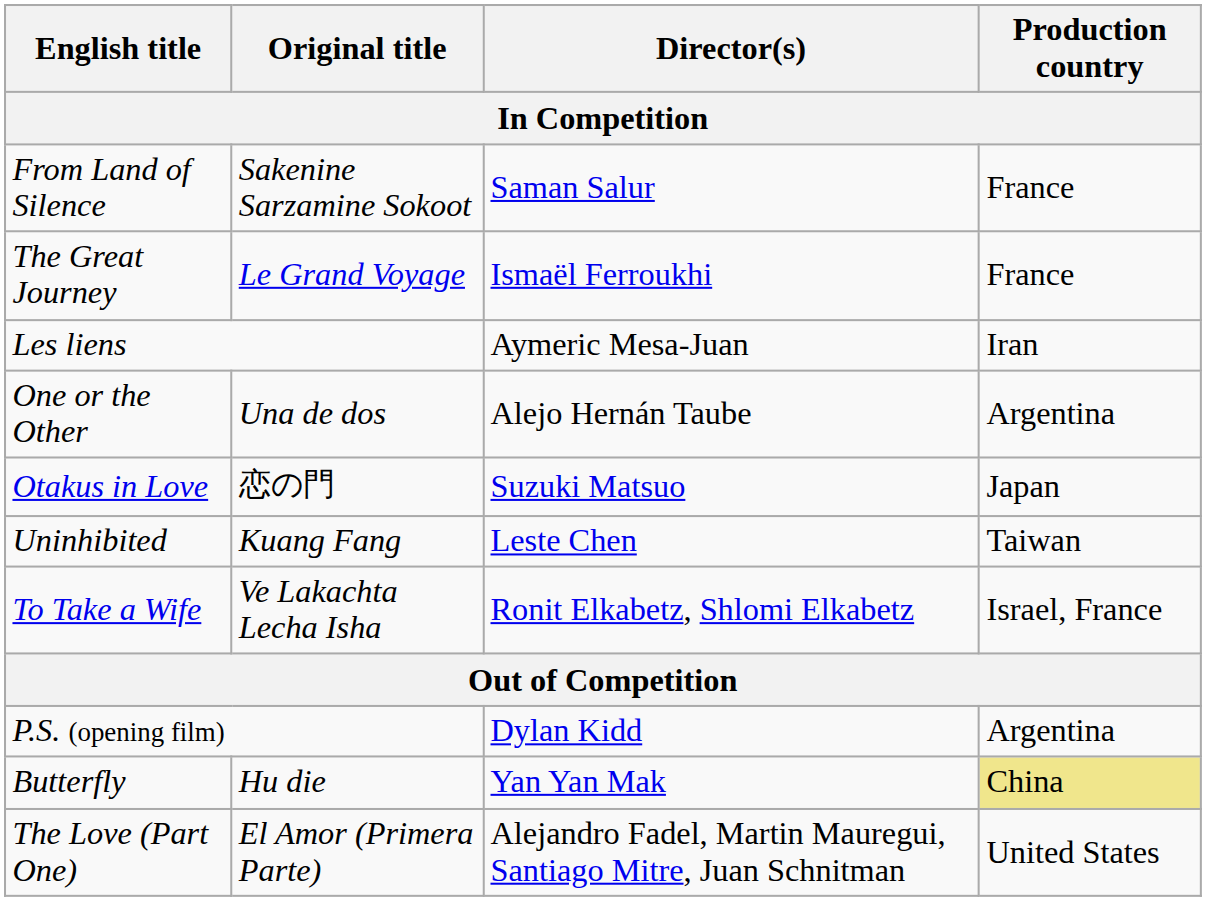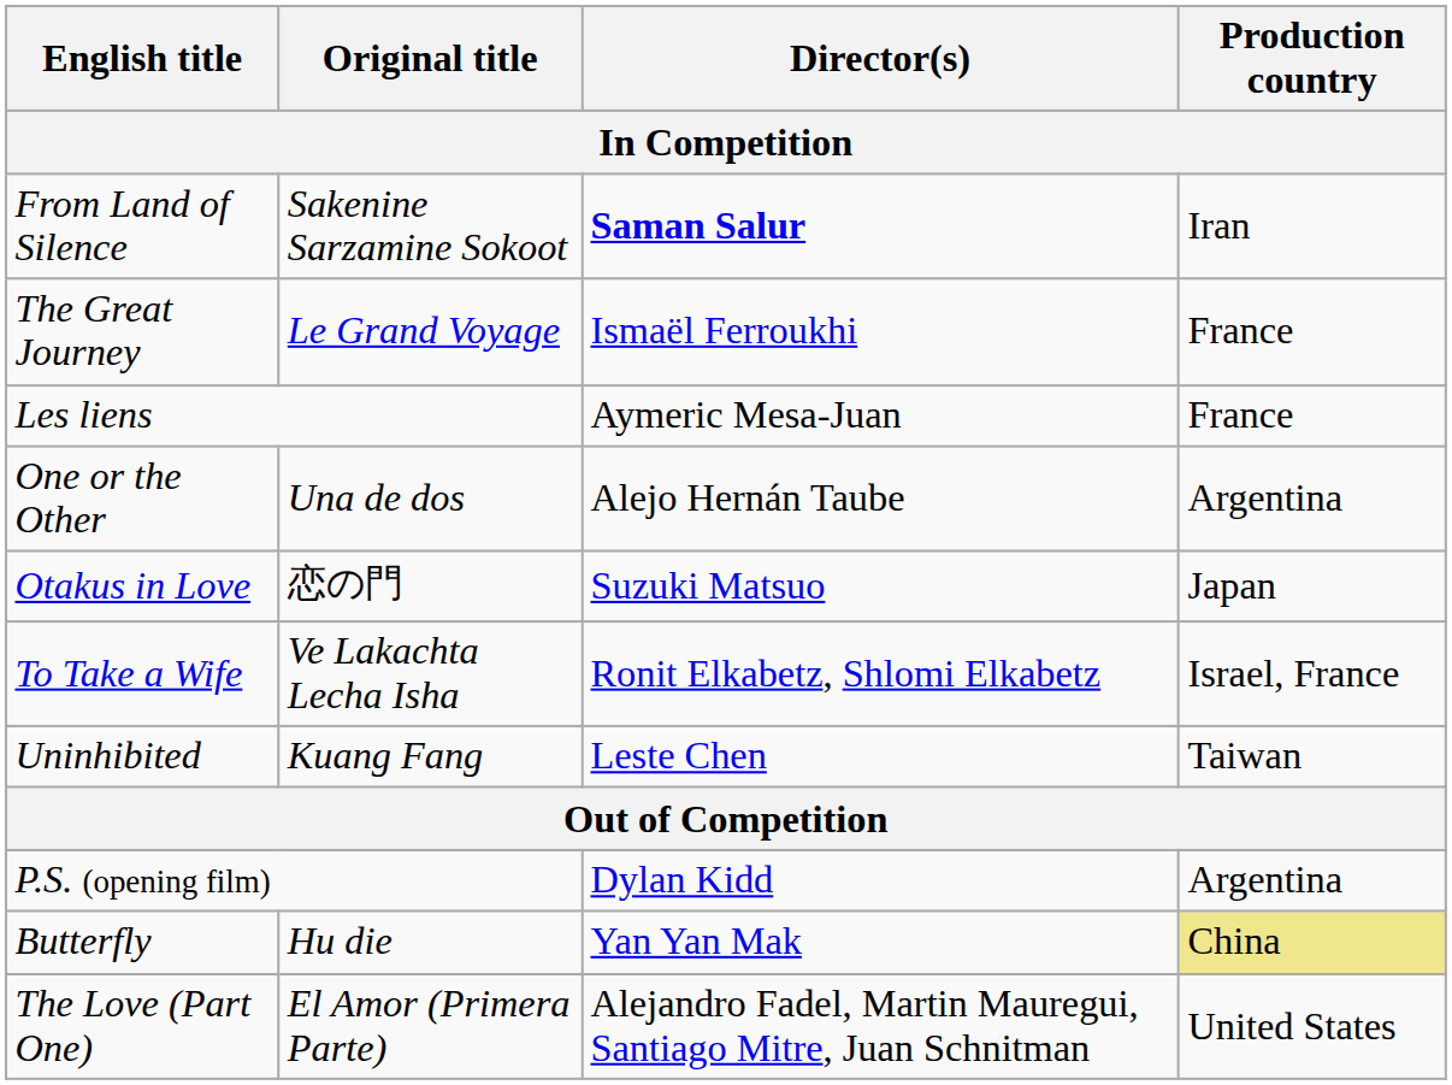From Land of Silence | Director(s): normal -> bold
From Land of Silence | Production country: France -> Iran
Les liens | Production country: Iran -> France
rows swapped: To Take a Wife <-> Uninhibited
